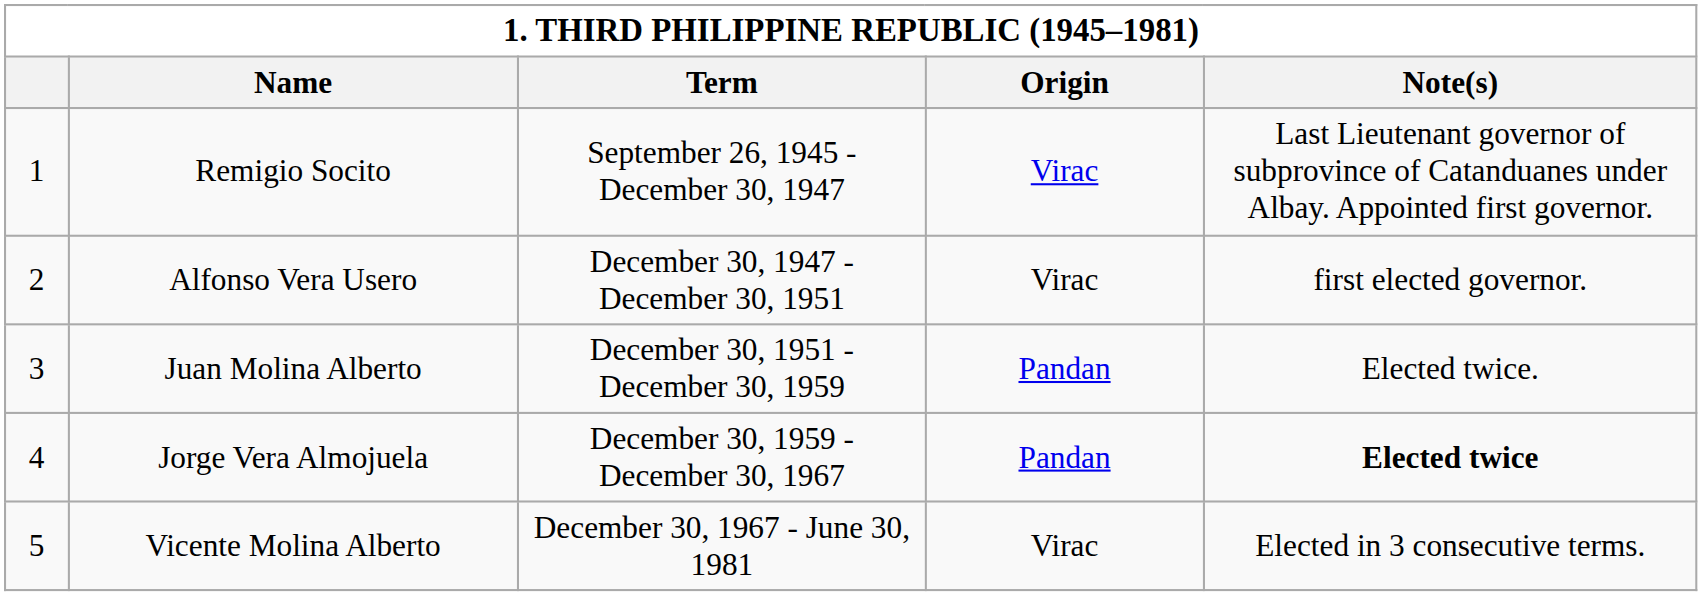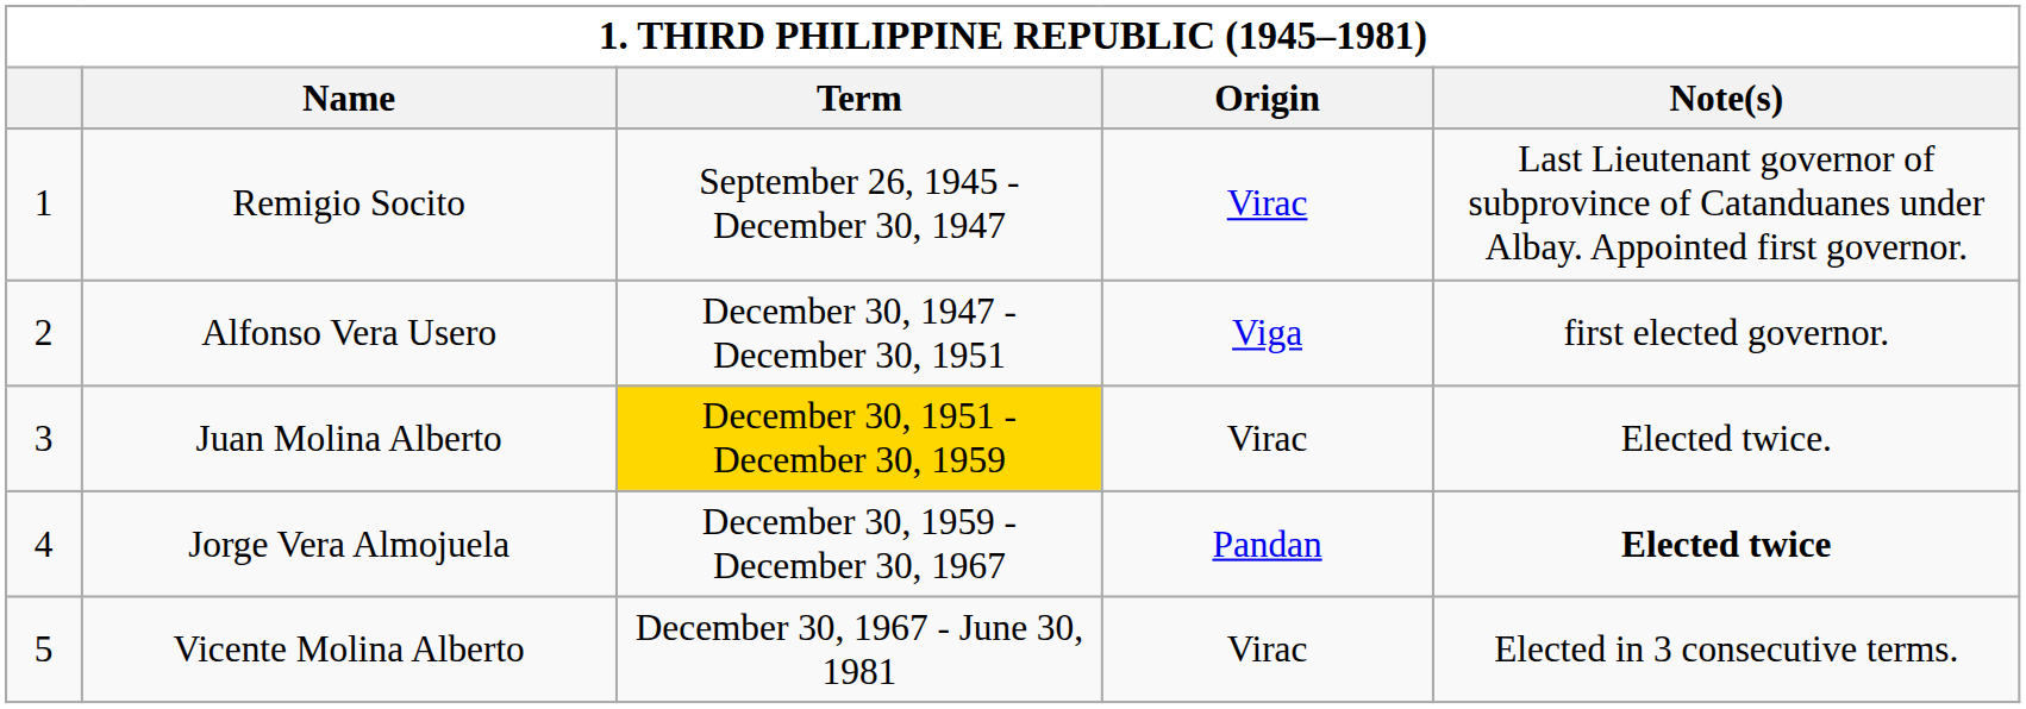Alfonso Vera Usero | Origin: Virac -> Viga
Juan Molina Alberto | Term: no background -> gold background
Juan Molina Alberto | Origin: Pandan -> Virac
